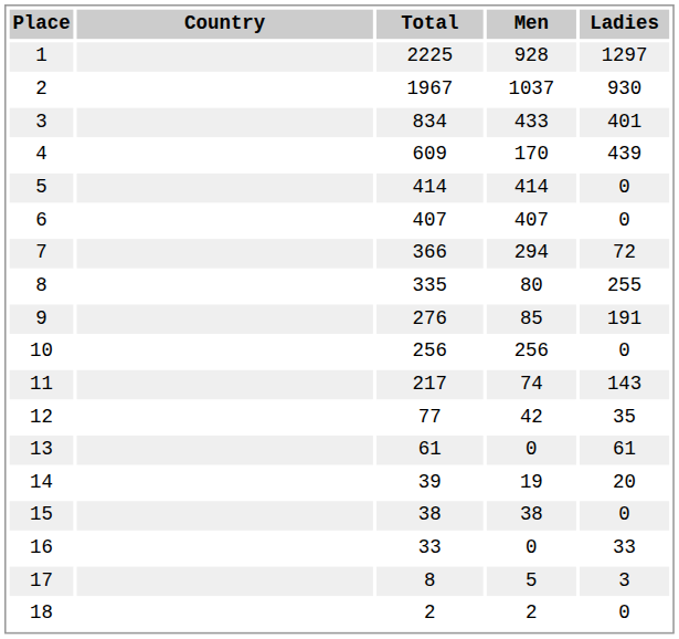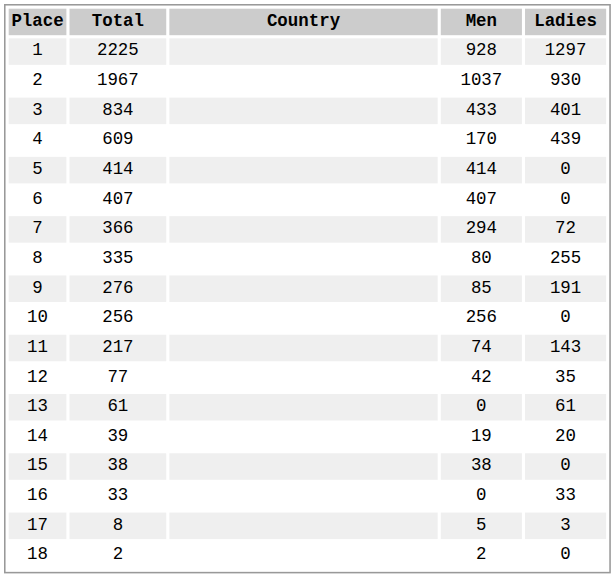columns swapped: Country <-> Total
